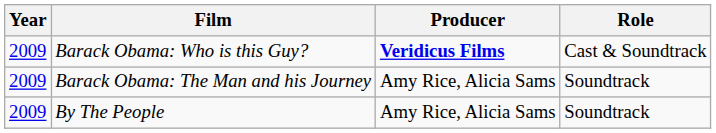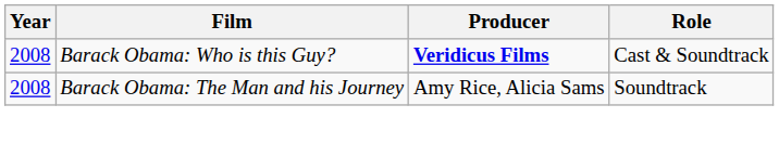Barack Obama: Who is this Guy? | Year: 2009 -> 2008
Barack Obama: The Man and his Journey | Year: 2009 -> 2008
- row: 2009 | By The People | Amy Rice, Alicia Sams | Soundtrack
